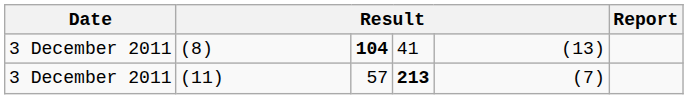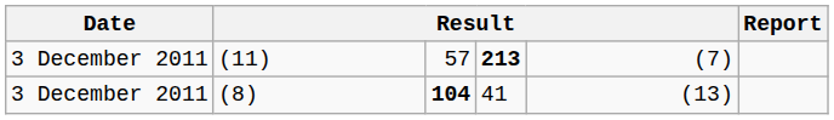rows swapped: (11) <-> (8)
